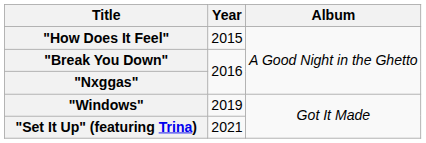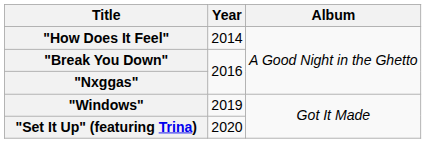"How Does It Feel" | Year: 2015 -> 2014
"Set It Up" (featuring Trina) | Year: 2021 -> 2020
